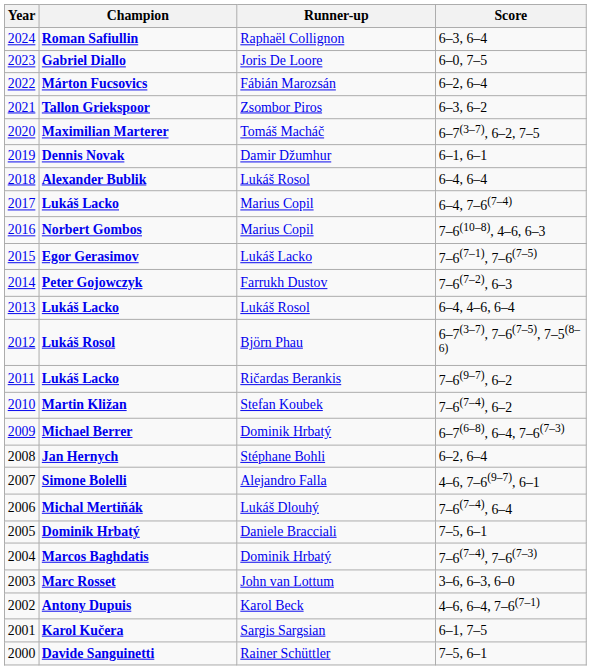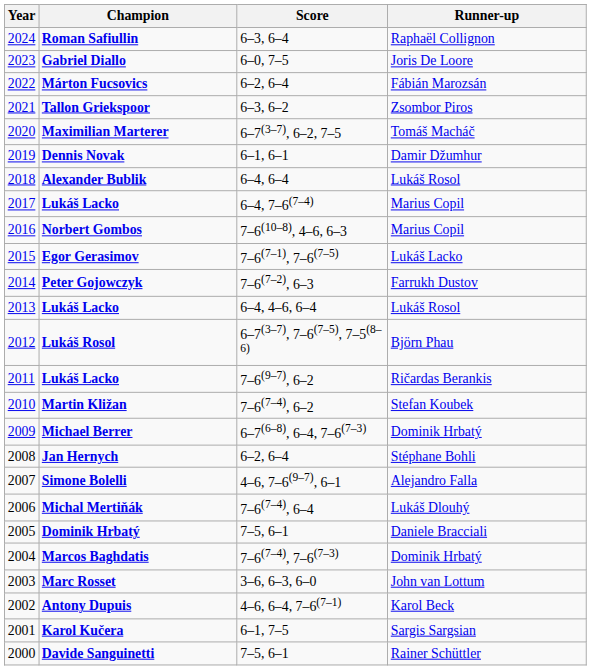columns swapped: Runner-up <-> Score
